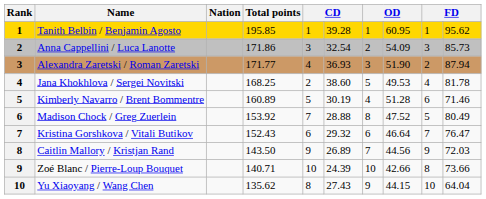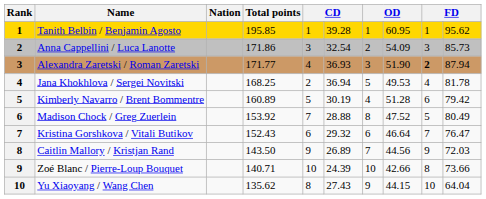Alexandra Zaretski / Roman Zaretski | column 9: normal -> bold
Jana Khokhlova / Sergei Novitski | column 6: 38.60 -> 36.94
Kimberly Navarro / Brent Bommentre | column 10: 71.46 -> 79.42
